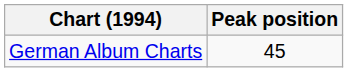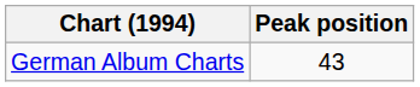German Album Charts | Peak position: 45 -> 43
